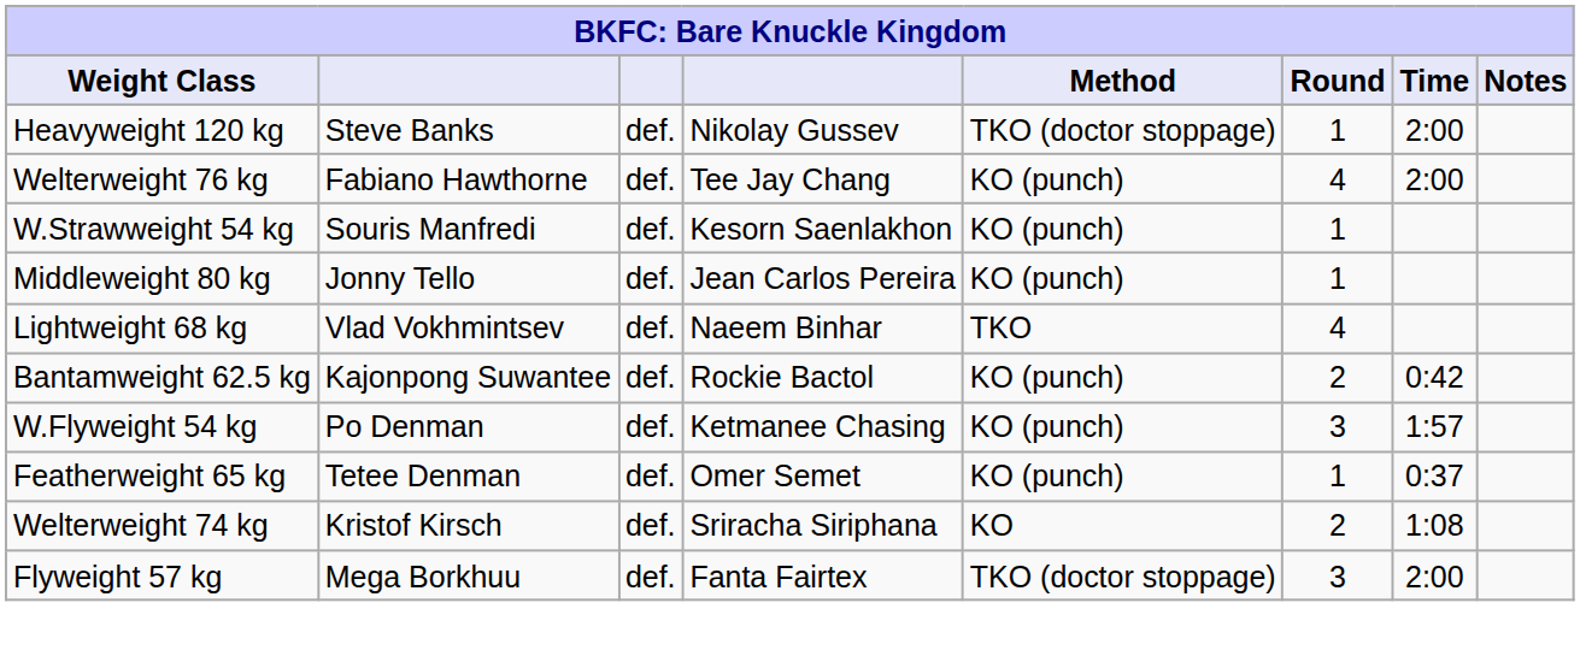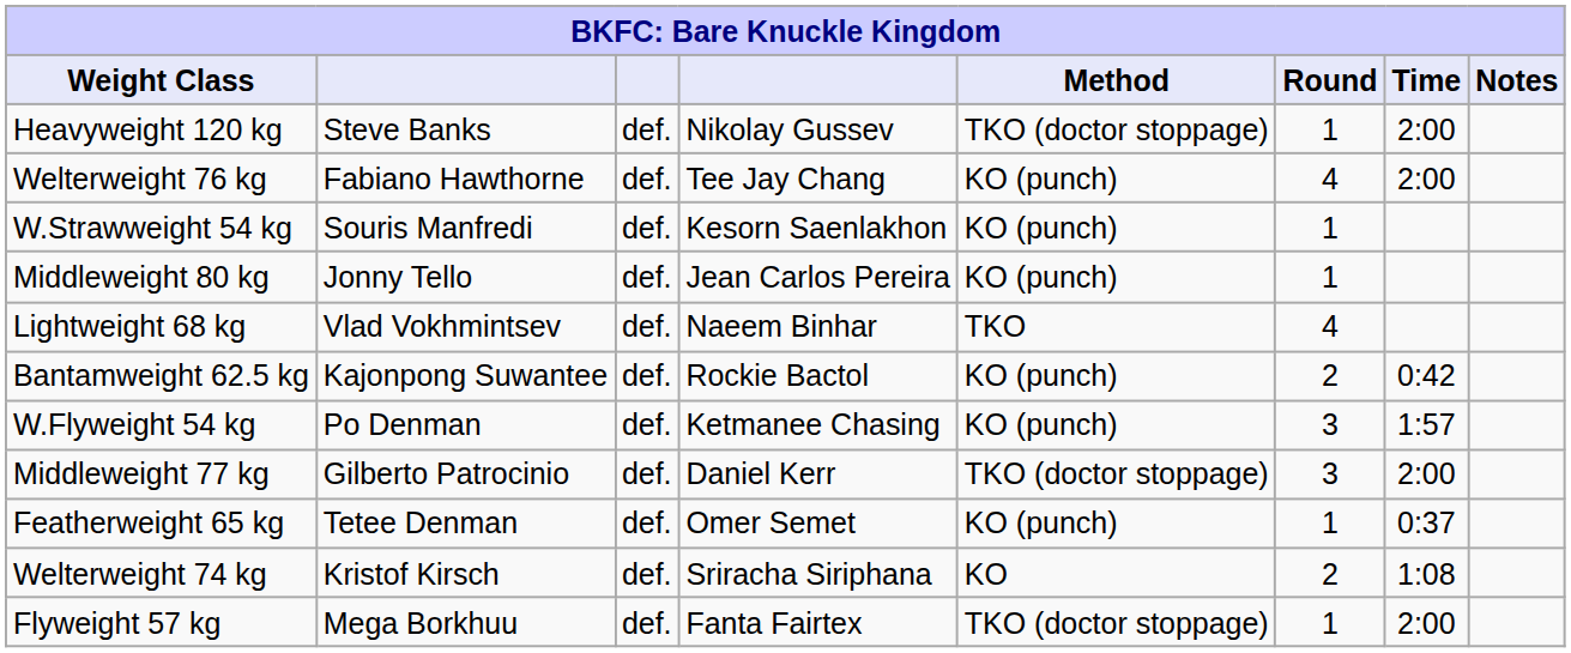+ row: Middleweight 77 kg | Gilberto Patrocinio | def. | Daniel Kerr | TKO (doctor stoppage) | 3 | 2:00
Flyweight 57 kg | Round: 3 -> 1
